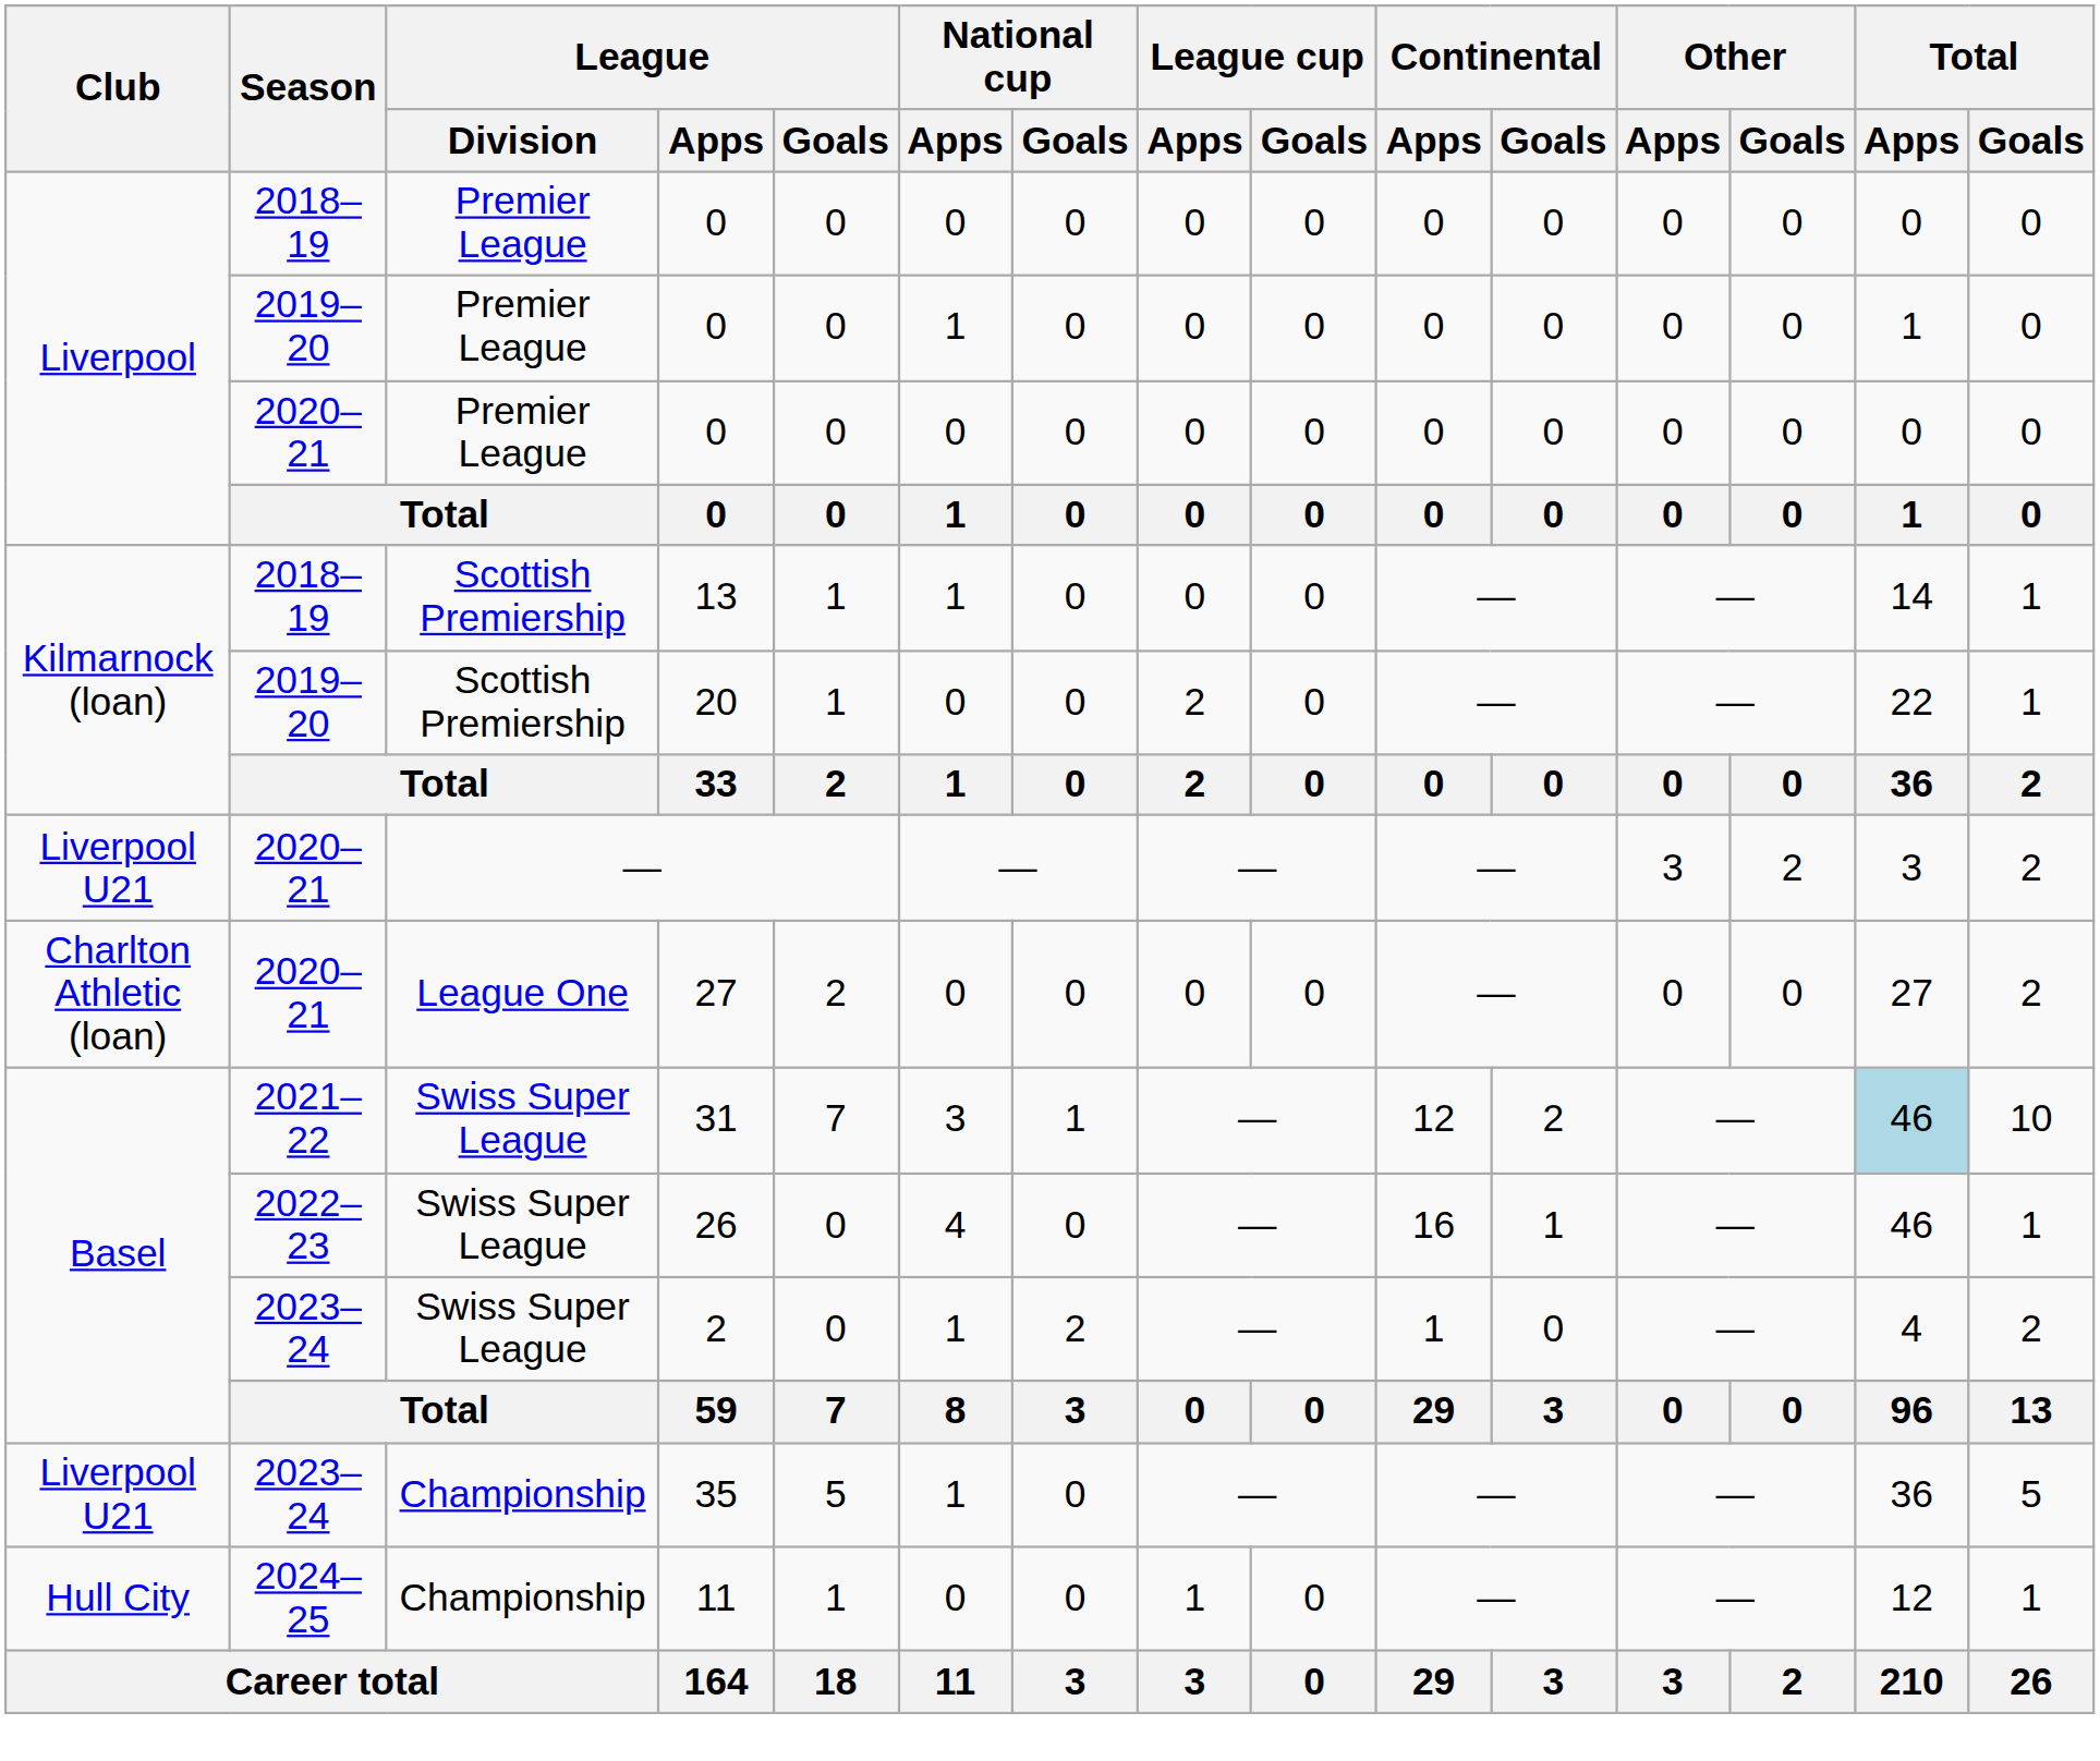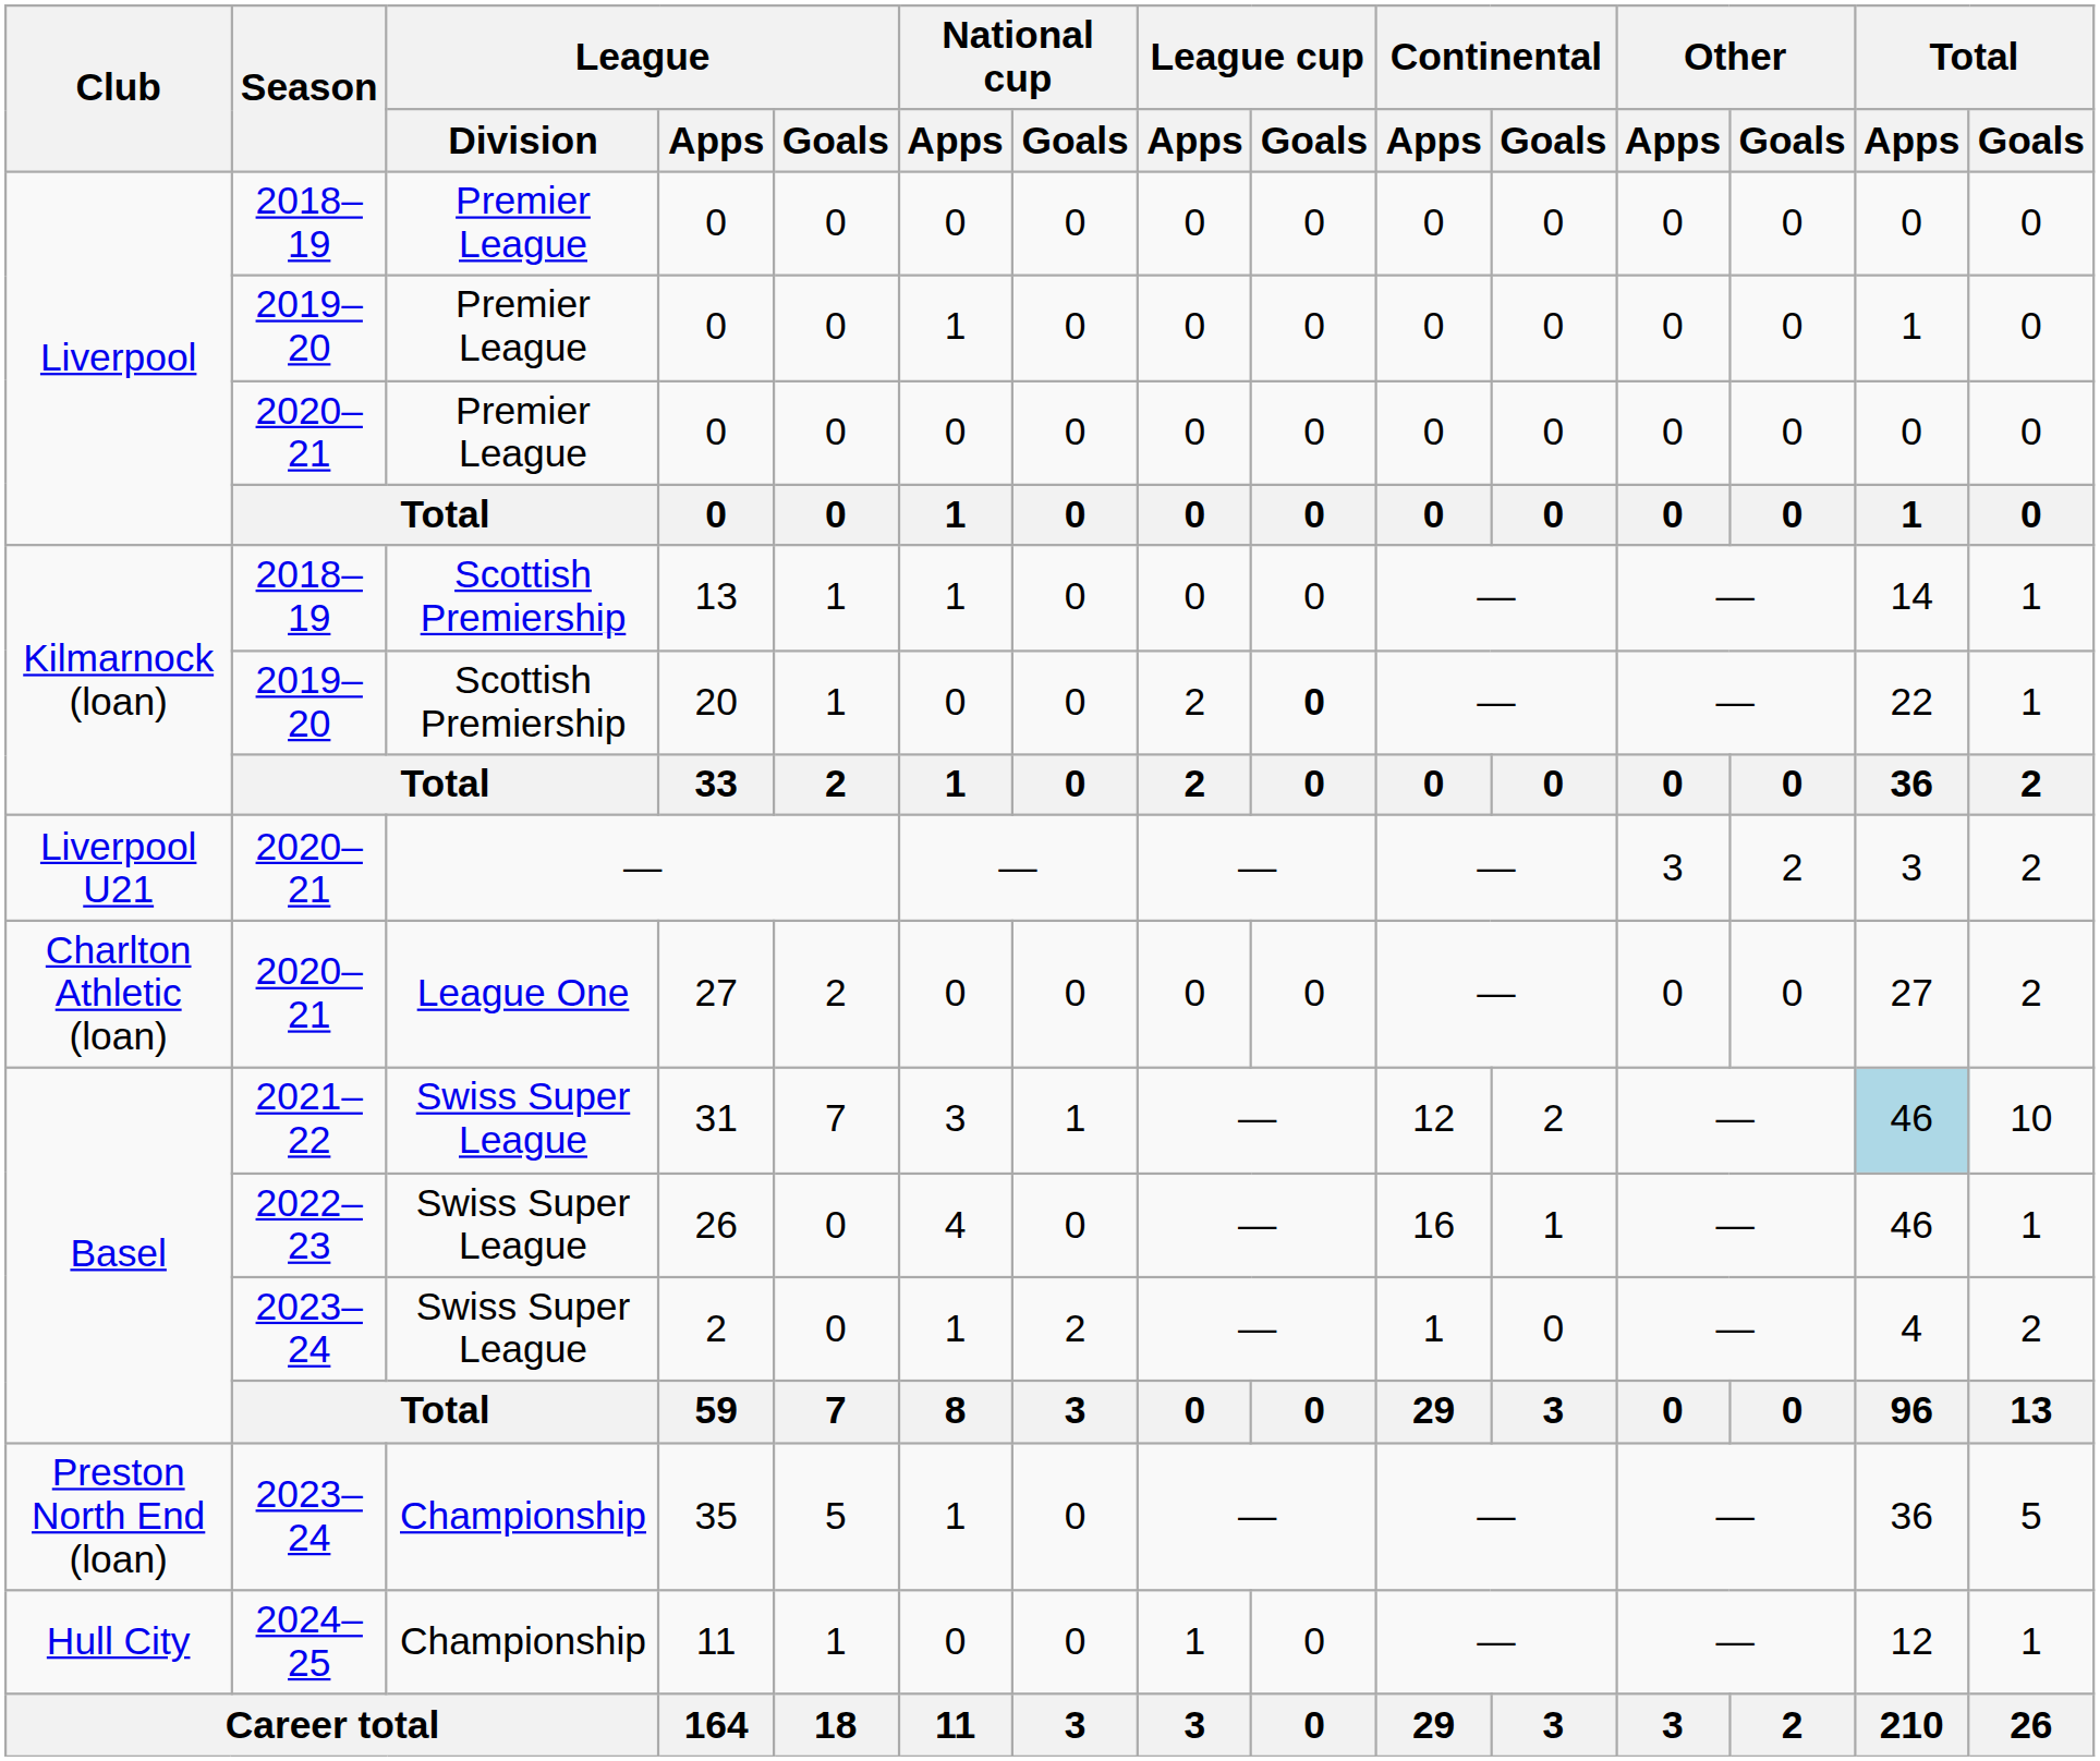20 | League cup / Goals: normal -> bold
35 | Club: Liverpool U21 -> Preston North End (loan)
